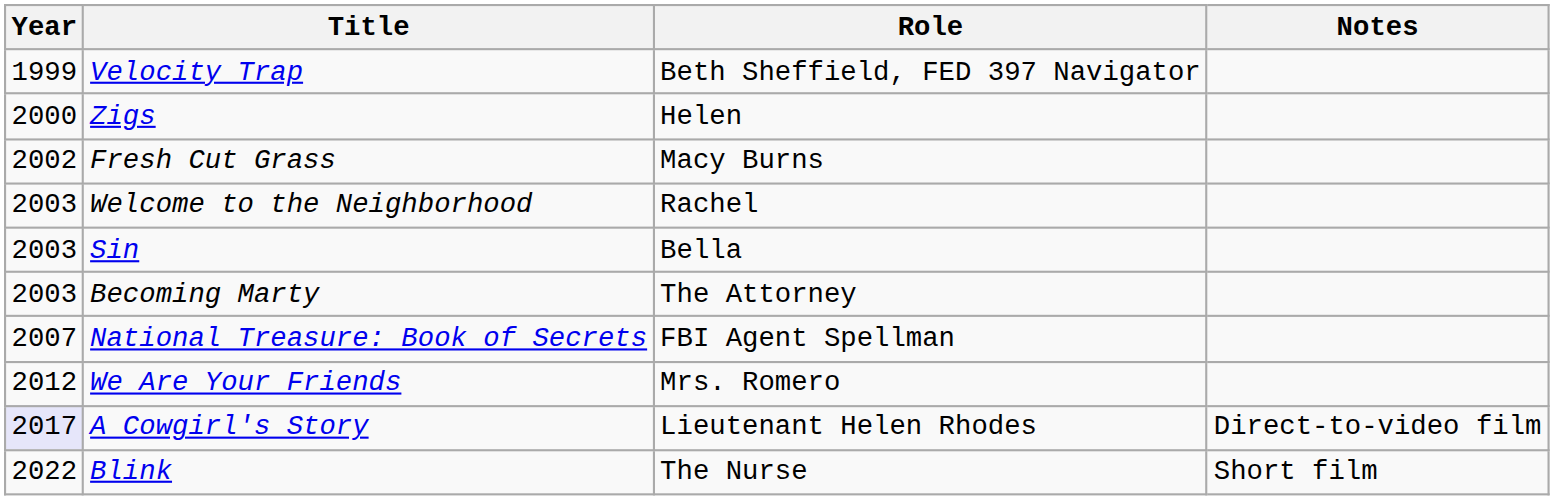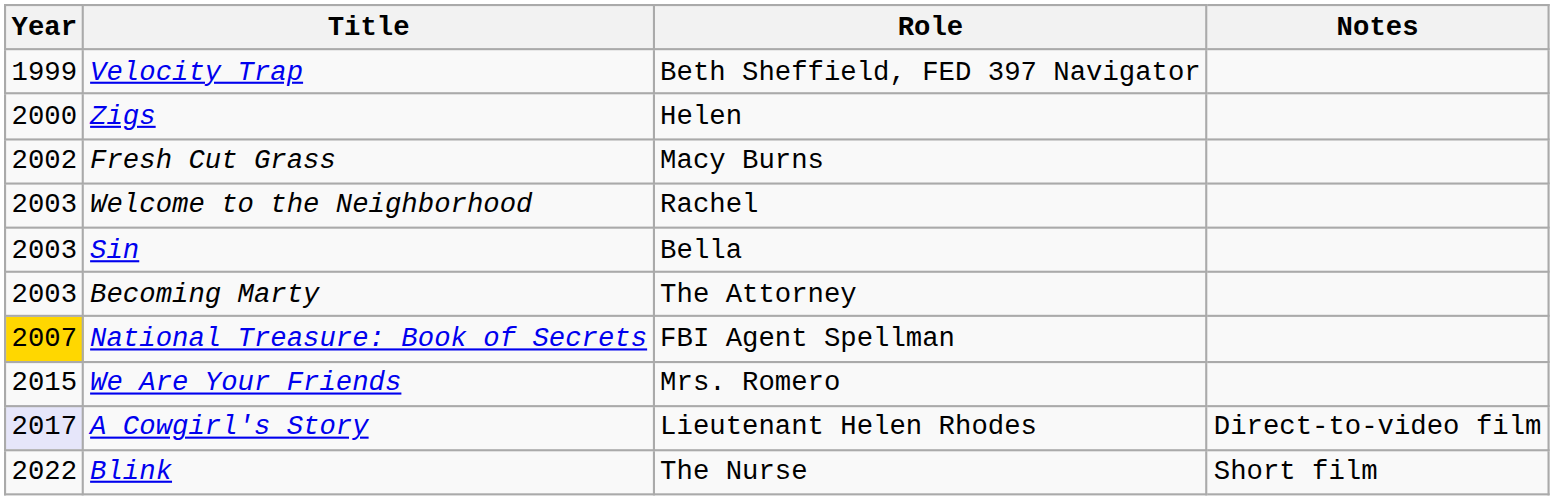National Treasure: Book of Secrets | Year: no background -> gold background
We Are Your Friends | Year: 2012 -> 2015
